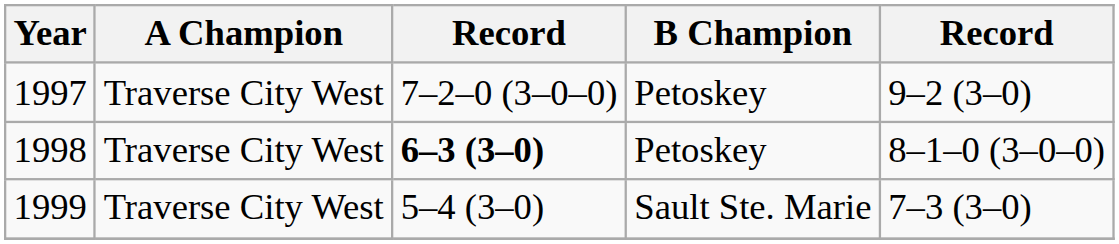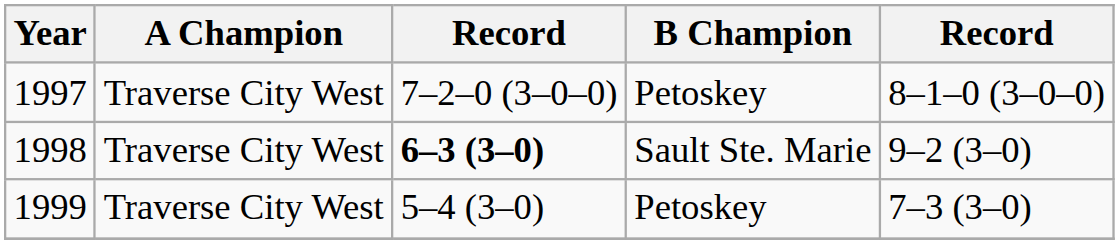1997 | column 5: 9–2 (3–0) -> 8–1–0 (3–0–0)
1998 | B Champion: Petoskey -> Sault Ste. Marie
1998 | column 5: 8–1–0 (3–0–0) -> 9–2 (3–0)
1999 | B Champion: Sault Ste. Marie -> Petoskey
